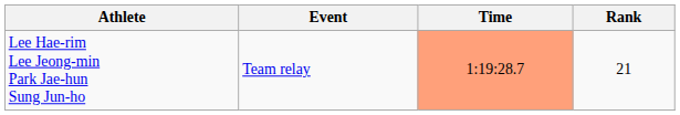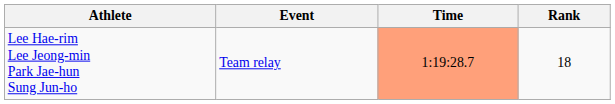Lee Hae-rim Lee Jeong-min Park Jae-hun Sung Jun-ho | Rank: 21 -> 18
